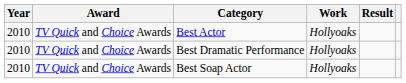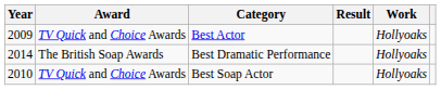columns swapped: Work <-> Result
Best Actor | Year: 2010 -> 2009
Best Dramatic Performance | Year: 2010 -> 2014
Best Dramatic Performance | Award: TV Quick and Choice Awards -> The British Soap Awards
